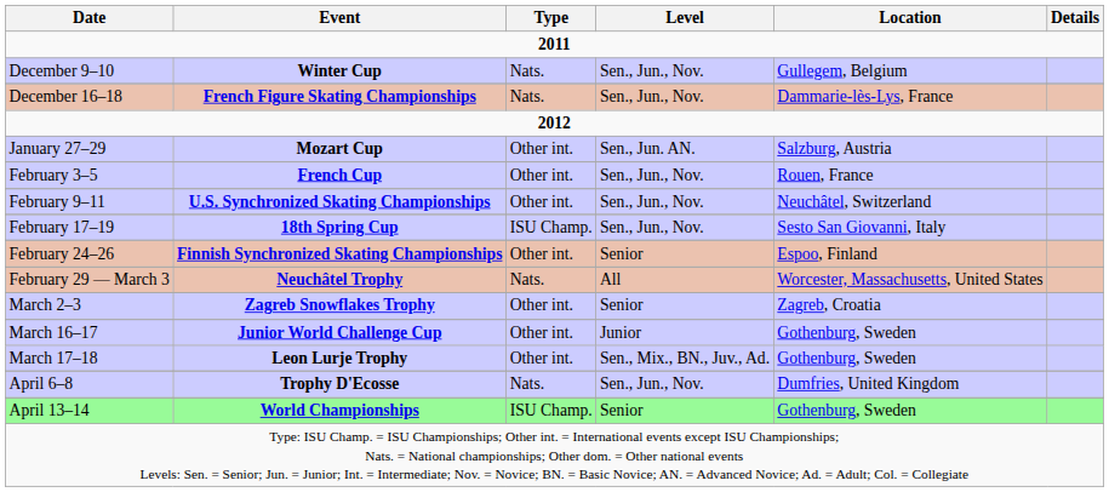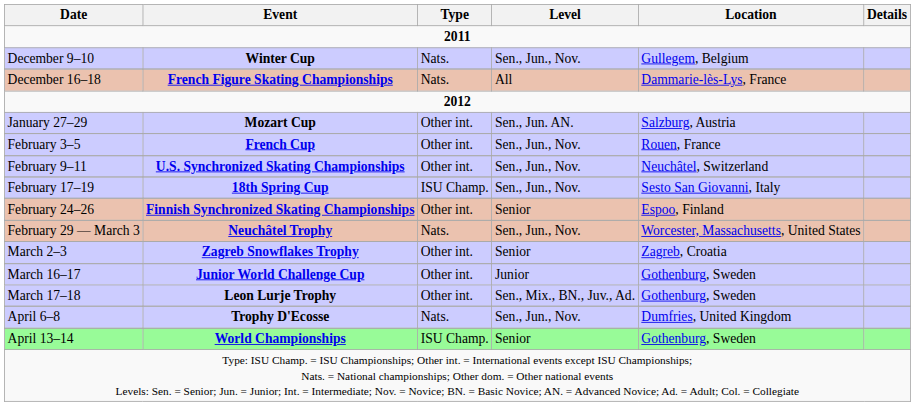December 16–18 | Level: Sen., Jun., Nov. -> All
February 29 — March 3 | Level: All -> Sen., Jun., Nov.
